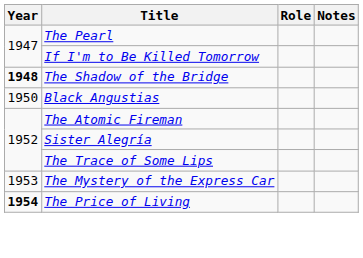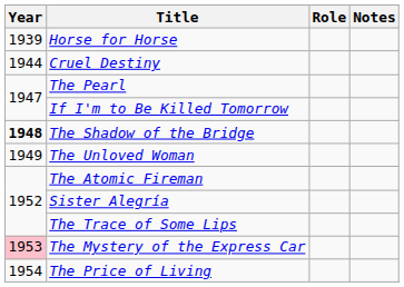+ row: 1939 | Horse for Horse
+ row: 1944 | Cruel Destiny
+ row: 1949 | The Unloved Woman
- row: 1950 | Black Angustias
The Mystery of the Express Car | Year: no background -> pink background
The Price of Living | Year: bold -> normal
